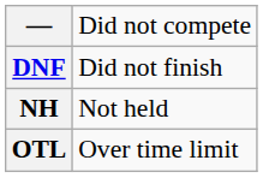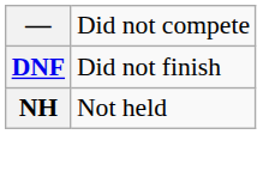- row: OTL | Over time limit
